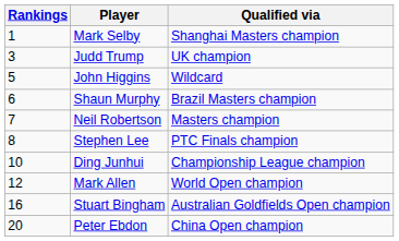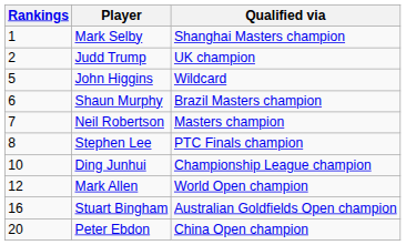Judd Trump | Rankings: 3 -> 2
